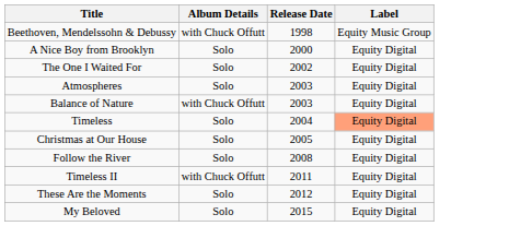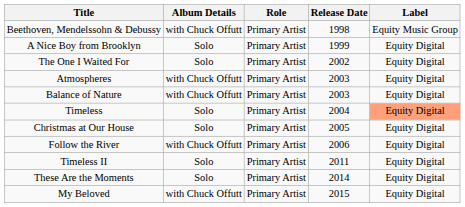+ column: Role | Primary Artist | Primary Artist | Primary Artist | Primary Artist | Primary Artist | Primary Artist | Primary Artist | Primary Artist | Primary Artist | Primary Artist | Primary Artist
A Nice Boy from Brooklyn | Release Date: 2000 -> 1999
Atmospheres | Album Details: Solo -> with Chuck Offutt
Follow the River | Album Details: Solo -> with Chuck Offutt
Follow the River | Release Date: 2008 -> 2006
Timeless II | Album Details: with Chuck Offutt -> Solo
These Are the Moments | Release Date: 2012 -> 2014
My Beloved | Album Details: Solo -> with Chuck Offutt
